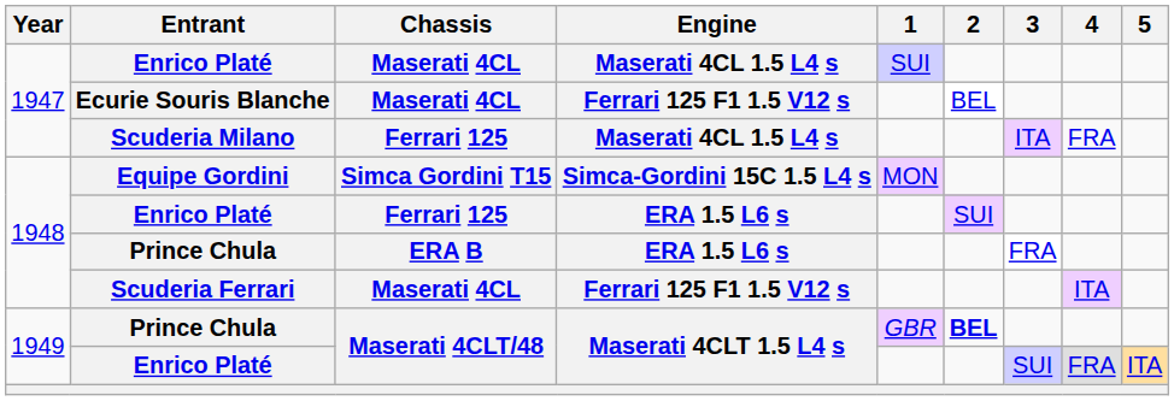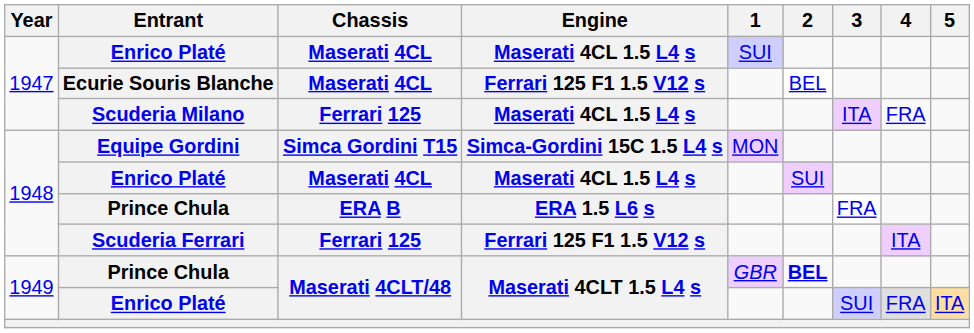1948 / Enrico Platé | Chassis: Ferrari 125 -> Maserati 4CL
1948 / Enrico Platé | Engine: ERA 1.5 L6 s -> Maserati 4CL 1.5 L4 s
Scuderia Ferrari | Chassis: Maserati 4CL -> Ferrari 125
